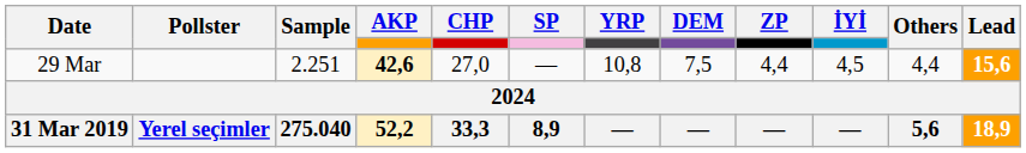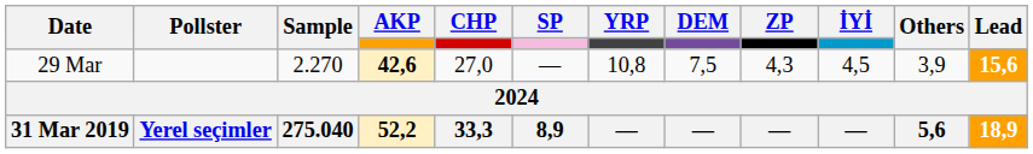29 Mar | Sample: 2.251 -> 2.270
29 Mar | ZP: 4,4 -> 4,3
29 Mar | Others: 4,4 -> 3,9
